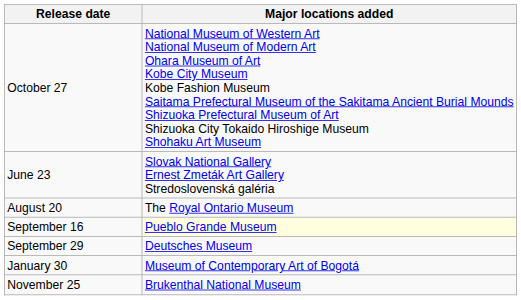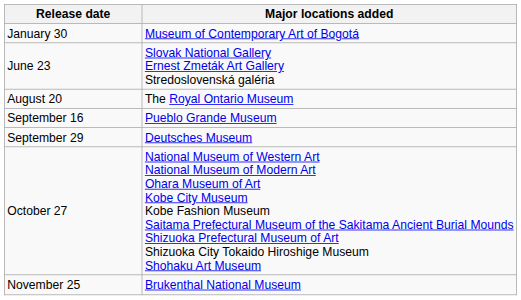rows swapped: January 30 <-> October 27
September 16 | Major locations added: lightyellow background -> no background
